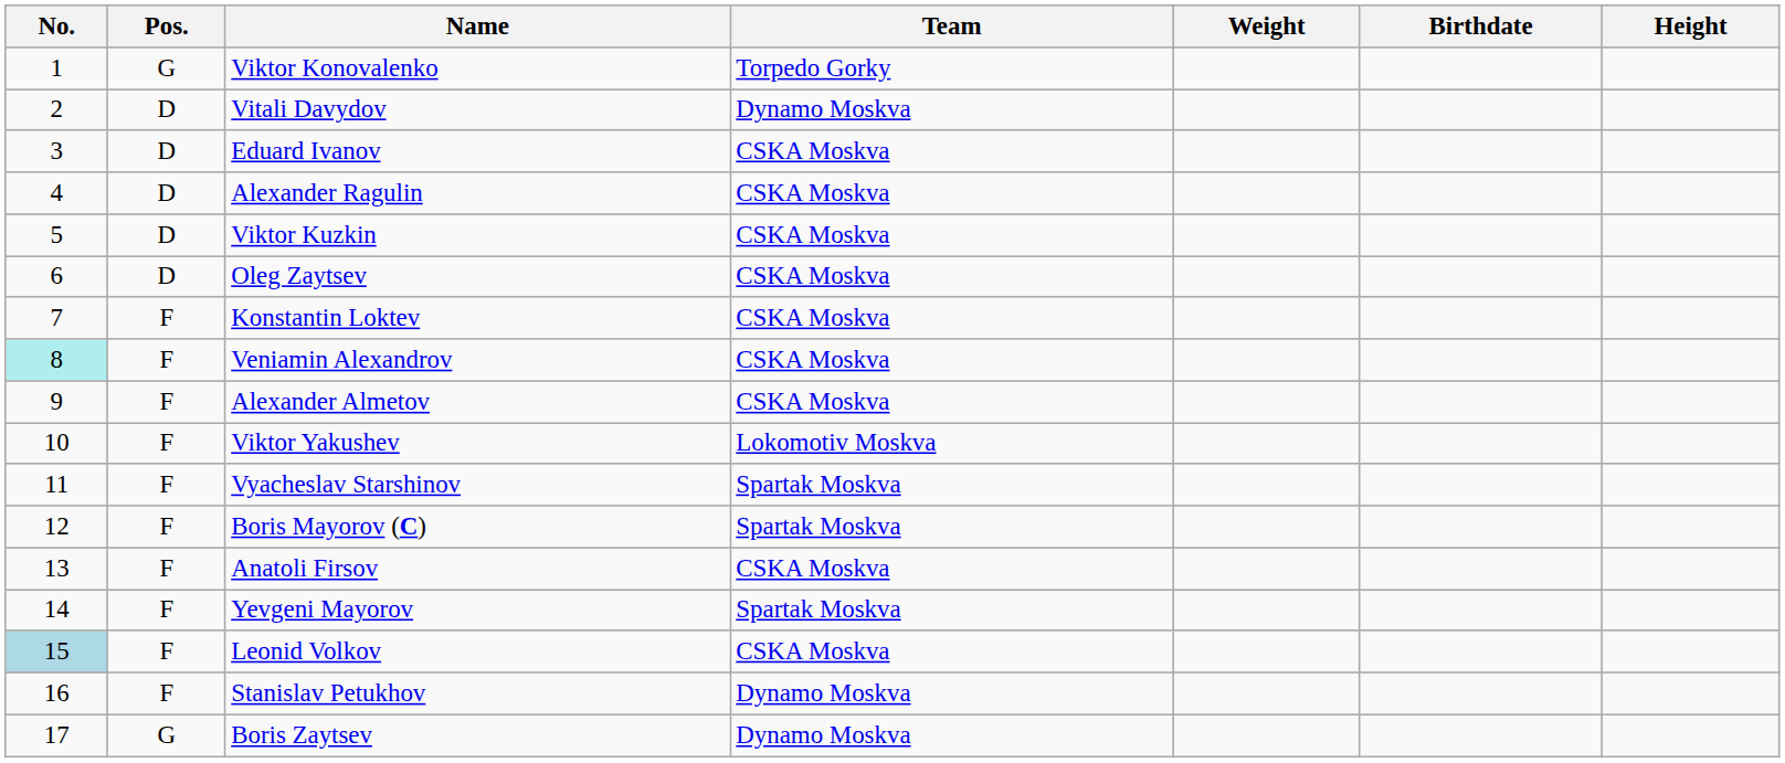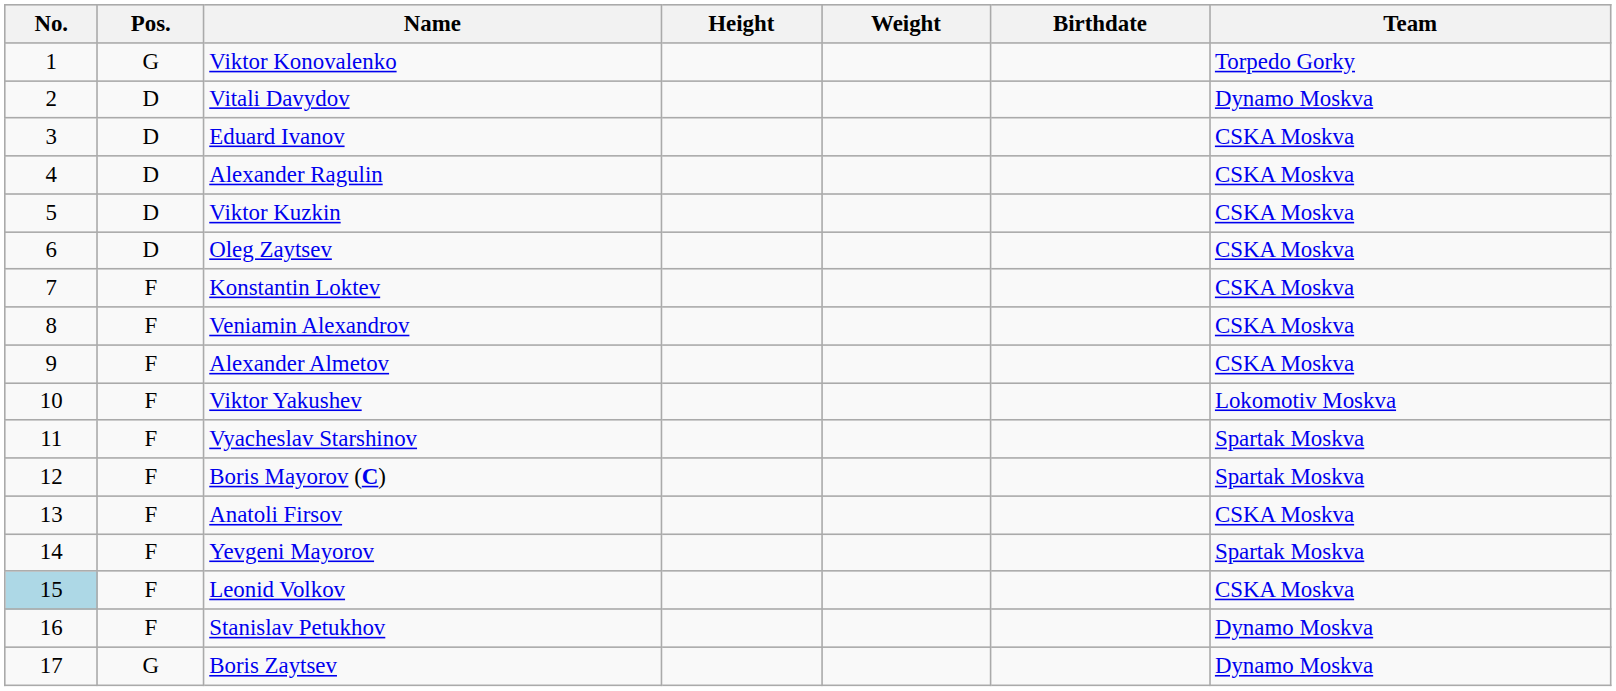columns swapped: Height <-> Team
Veniamin Alexandrov | No.: paleturquoise background -> no background
